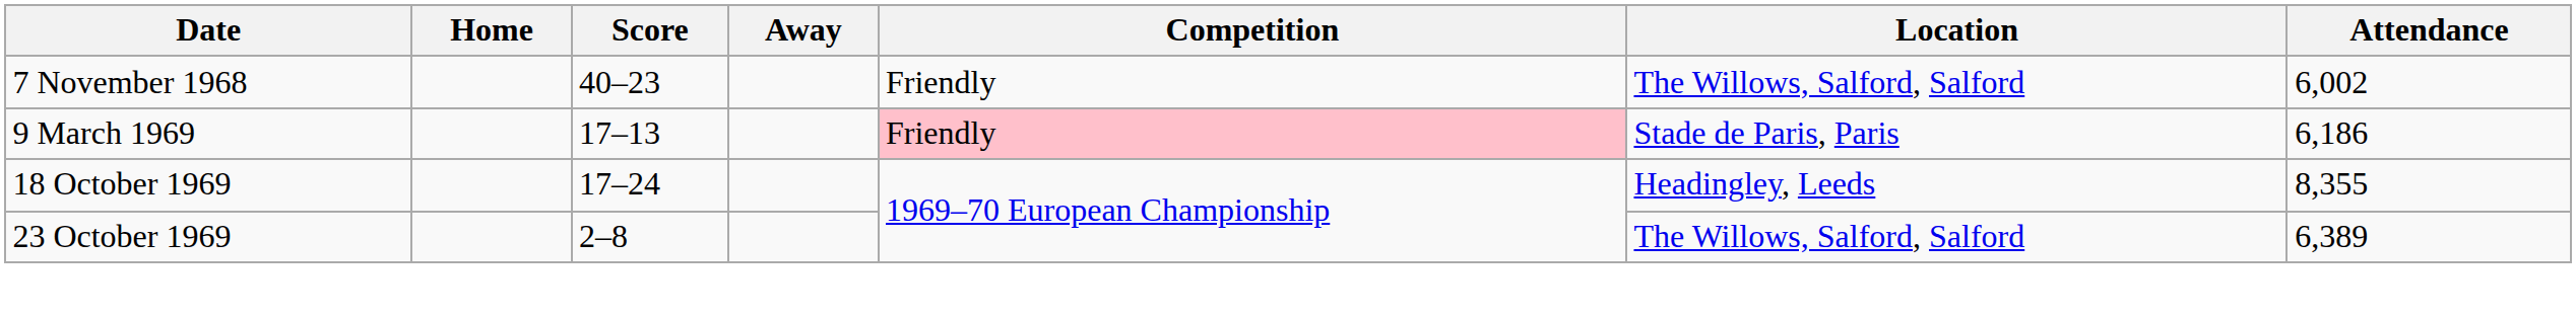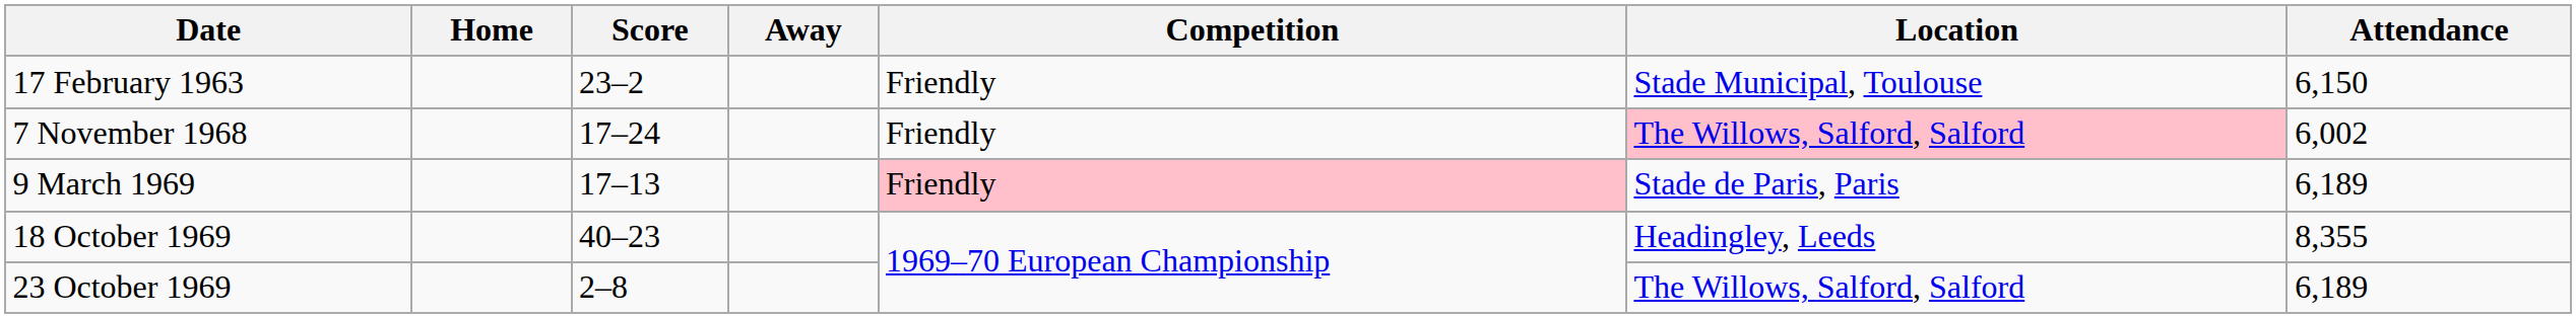+ row: 17 February 1963 | 23–2 | Friendly | Stade Municipal, Toulouse | 6,150
7 November 1968 | Score: 40–23 -> 17–24
7 November 1968 | Location: no background -> pink background
9 March 1969 | Attendance: 6,186 -> 6,189
18 October 1969 | Score: 17–24 -> 40–23
23 October 1969 | Attendance: 6,389 -> 6,189
